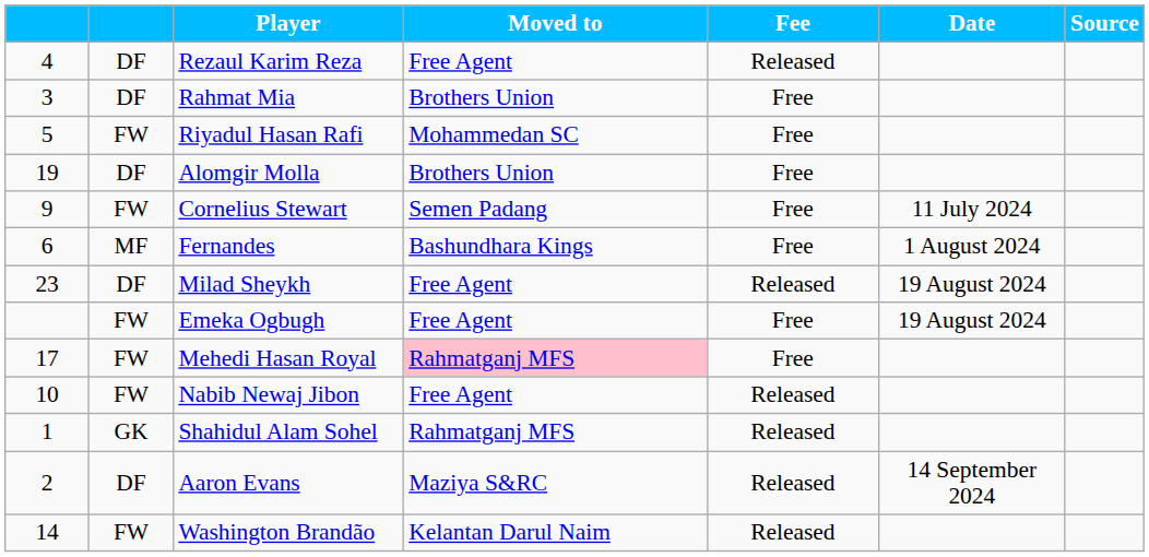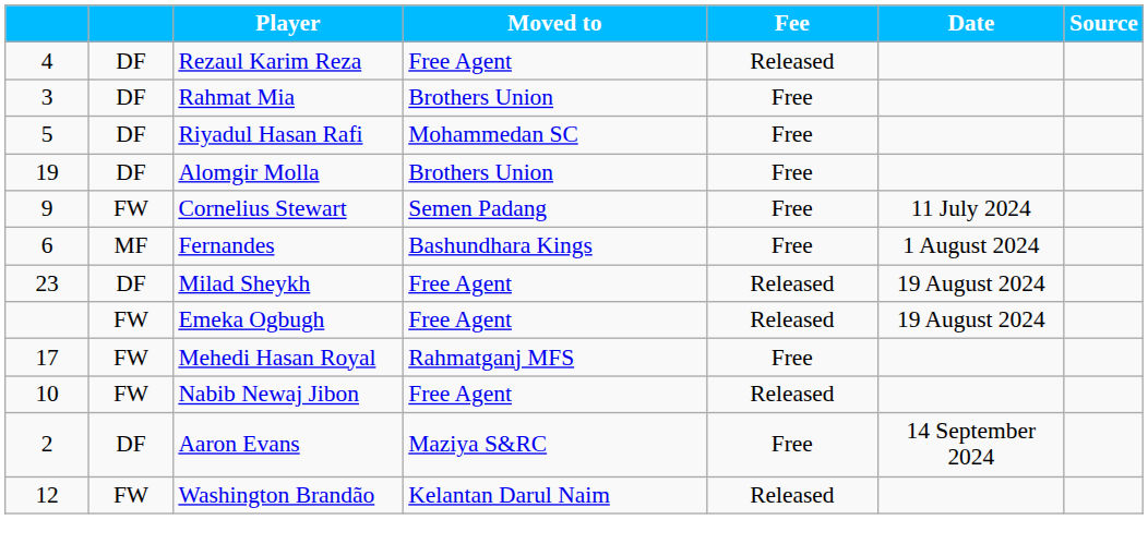Riyadul Hasan Rafi | column 2: FW -> DF
Emeka Ogbugh | Fee: Free -> Released
Mehedi Hasan Royal | Moved to: pink background -> no background
- row: 1 | GK | Shahidul Alam Sohel | Rahmatganj MFS | Released
Aaron Evans | Fee: Released -> Free
Washington Brandão | column 1: 14 -> 12
